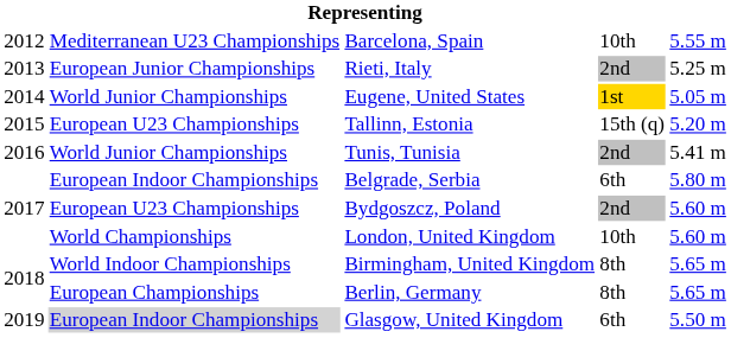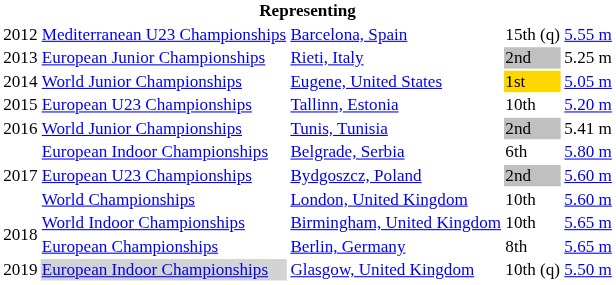Barcelona, Spain | column 4: 10th -> 15th (q)
Tallinn, Estonia | column 4: 15th (q) -> 10th
Birmingham, United Kingdom | column 4: 8th -> 10th
Glasgow, United Kingdom | column 4: 6th -> 10th (q)
